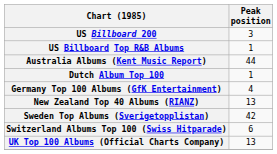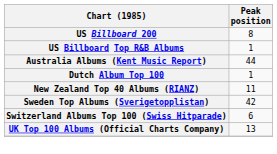US Billboard 200 | Peak position: 3 -> 8
- row: Germany Top 100 Albums (GfK Entertainment) | 4
New Zealand Top 40 Albums (RIANZ) | Peak position: 13 -> 11
